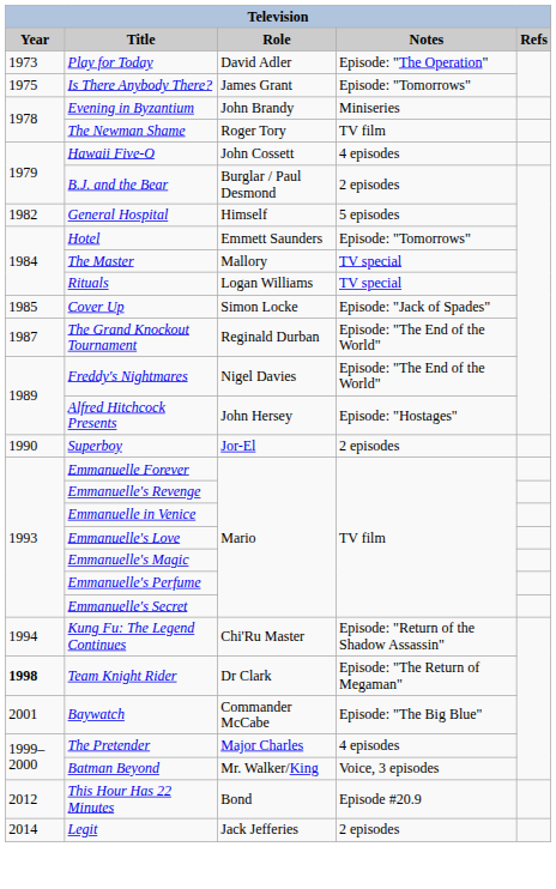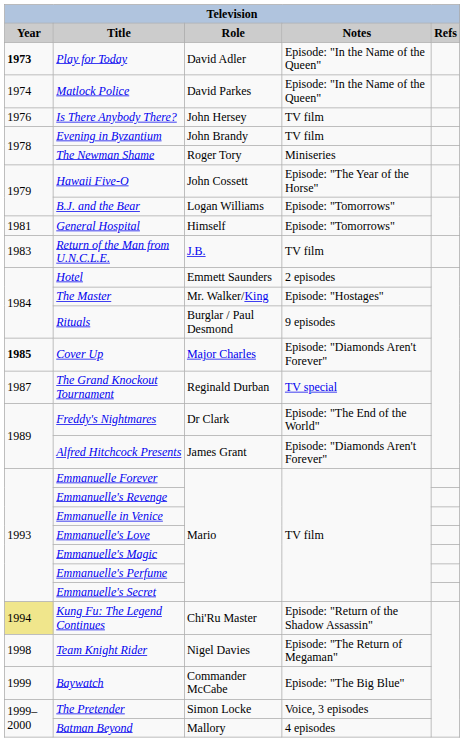Play for Today | Year: normal -> bold
Play for Today | Notes: Episode: "The Operation" -> Episode: "In the Name of the Queen"
+ row: 1974 | Matlock Police | David Parkes | Episode: "In the Name of the Queen"
Is There Anybody There? | Year: 1975 -> 1976
Is There Anybody There? | Role: James Grant -> John Hersey
Is There Anybody There? | Notes: Episode: "Tomorrows" -> TV film
Evening in Byzantium | Notes: Miniseries -> TV film
The Newman Shame | Notes: TV film -> Miniseries
Hawaii Five-O | Notes: 4 episodes -> Episode: "The Year of the Horse"
B.J. and the Bear | Role: Burglar / Paul Desmond -> Logan Williams
B.J. and the Bear | Notes: 2 episodes -> Episode: "Tomorrows"
General Hospital | Year: 1982 -> 1981
General Hospital | Notes: 5 episodes -> Episode: "Tomorrows"
+ row: 1983 | Return of the Man from U.N.C.L.E. | J.B. | TV film
Hotel | Notes: Episode: "Tomorrows" -> 2 episodes
The Master | Role: Mallory -> Mr. Walker/King
The Master | Notes: TV special -> Episode: "Hostages"
Rituals | Role: Logan Williams -> Burglar / Paul Desmond
Rituals | Notes: TV special -> 9 episodes
Cover Up | Year: normal -> bold
Cover Up | Role: Simon Locke -> Major Charles
Cover Up | Notes: Episode: "Jack of Spades" -> Episode: "Diamonds Aren't Forever"
The Grand Knockout Tournament | Notes: Episode: "The End of the World" -> TV special
Freddy's Nightmares | Role: Nigel Davies -> Dr Clark
Alfred Hitchcock Presents | Role: John Hersey -> James Grant
Alfred Hitchcock Presents | Notes: Episode: "Hostages" -> Episode: "Diamonds Aren't Forever"
- row: 1990 | Superboy | Jor-El | 2 episodes
Kung Fu: The Legend Continues | Year: no background -> khaki background
Team Knight Rider | Year: bold -> normal
Team Knight Rider | Role: Dr Clark -> Nigel Davies
Baywatch | Year: 2001 -> 1999
The Pretender | Role: Major Charles -> Simon Locke
The Pretender | Notes: 4 episodes -> Voice, 3 episodes
Batman Beyond | Role: Mr. Walker/King -> Mallory
Batman Beyond | Notes: Voice, 3 episodes -> 4 episodes
- row: 2012 | This Hour Has 22 Minutes | Bond | Episode #20.9
- row: 2014 | Legit | Jack Jefferies | 2 episodes
